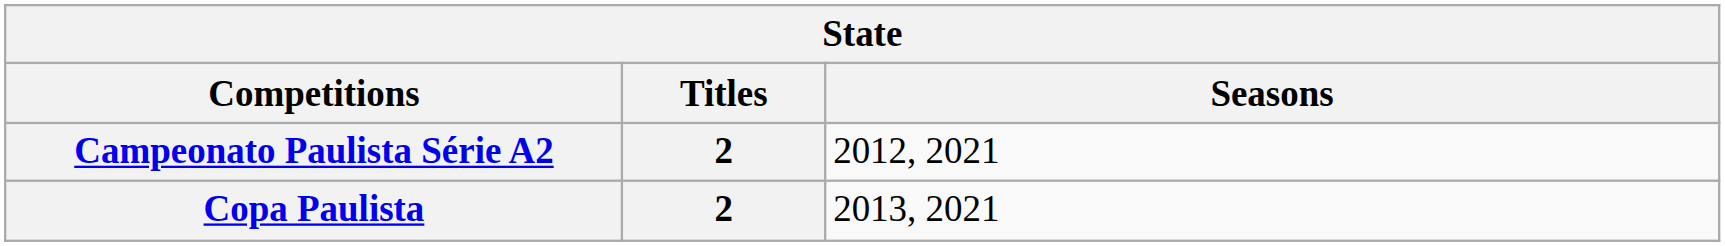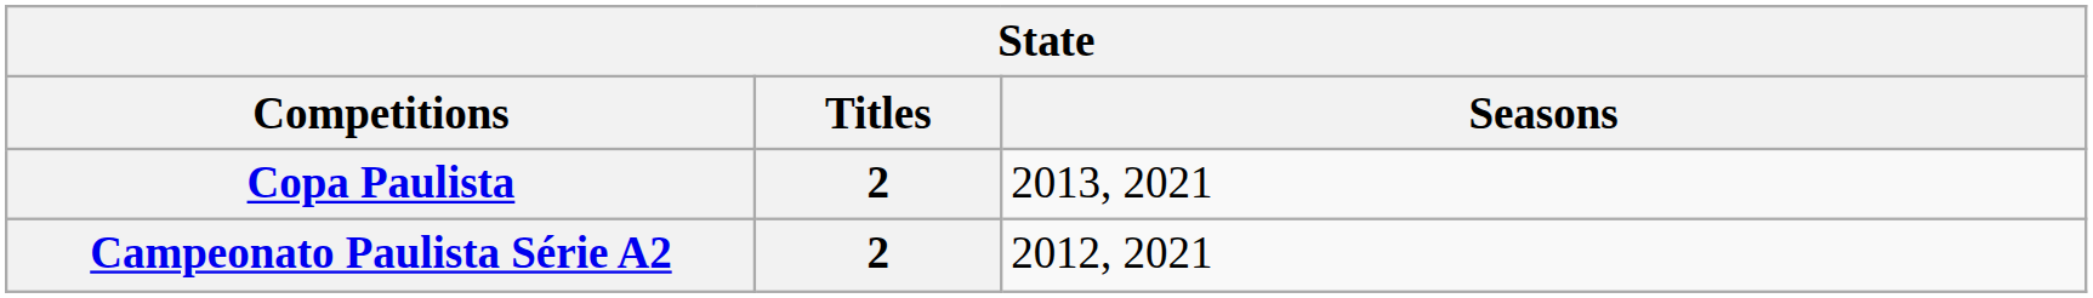rows swapped: Copa Paulista <-> Campeonato Paulista Série A2
